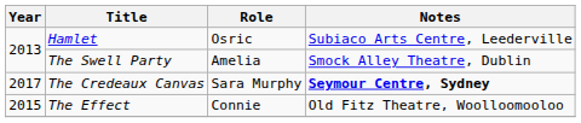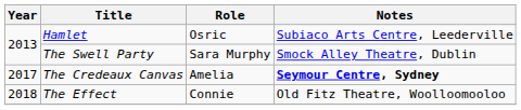The Swell Party | Role: Amelia -> Sara Murphy
The Credeaux Canvas | Role: Sara Murphy -> Amelia
The Effect | Year: 2015 -> 2018
